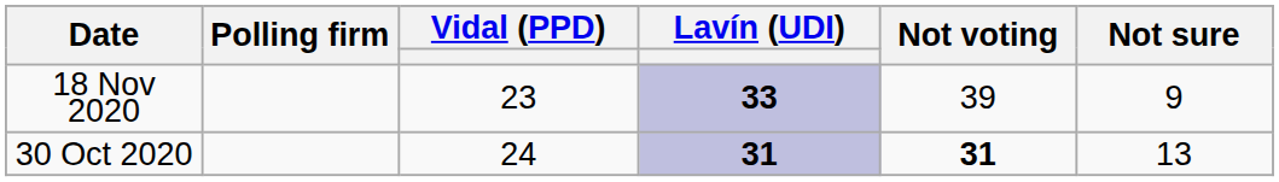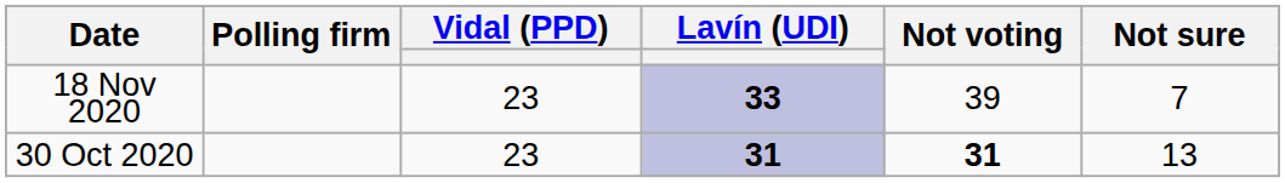18 Nov 2020 | Not sure: 9 -> 7
30 Oct 2020 | Vidal (PPD): 24 -> 23
